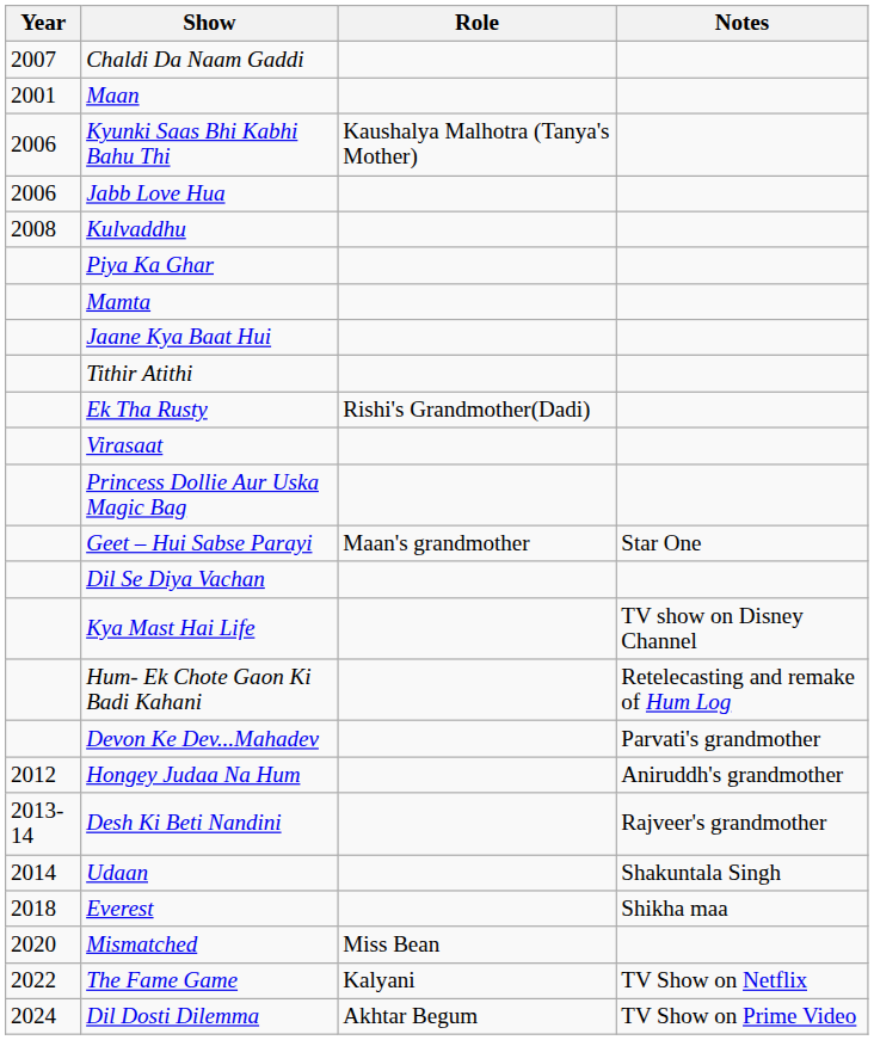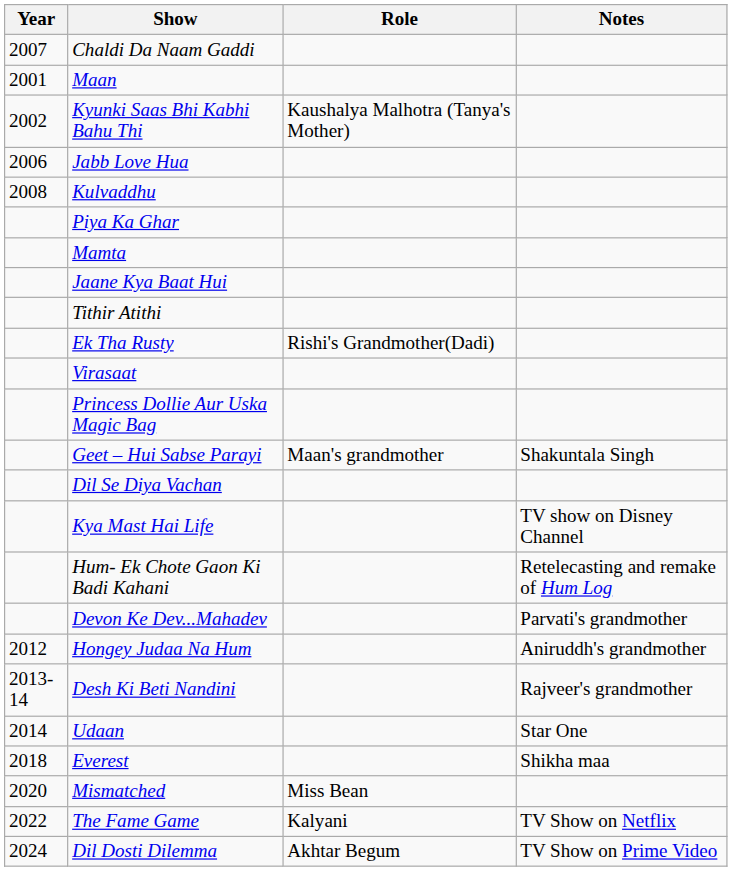Kyunki Saas Bhi Kabhi Bahu Thi | Year: 2006 -> 2002
Geet – Hui Sabse Parayi | Notes: Star One -> Shakuntala Singh
Udaan | Notes: Shakuntala Singh -> Star One
